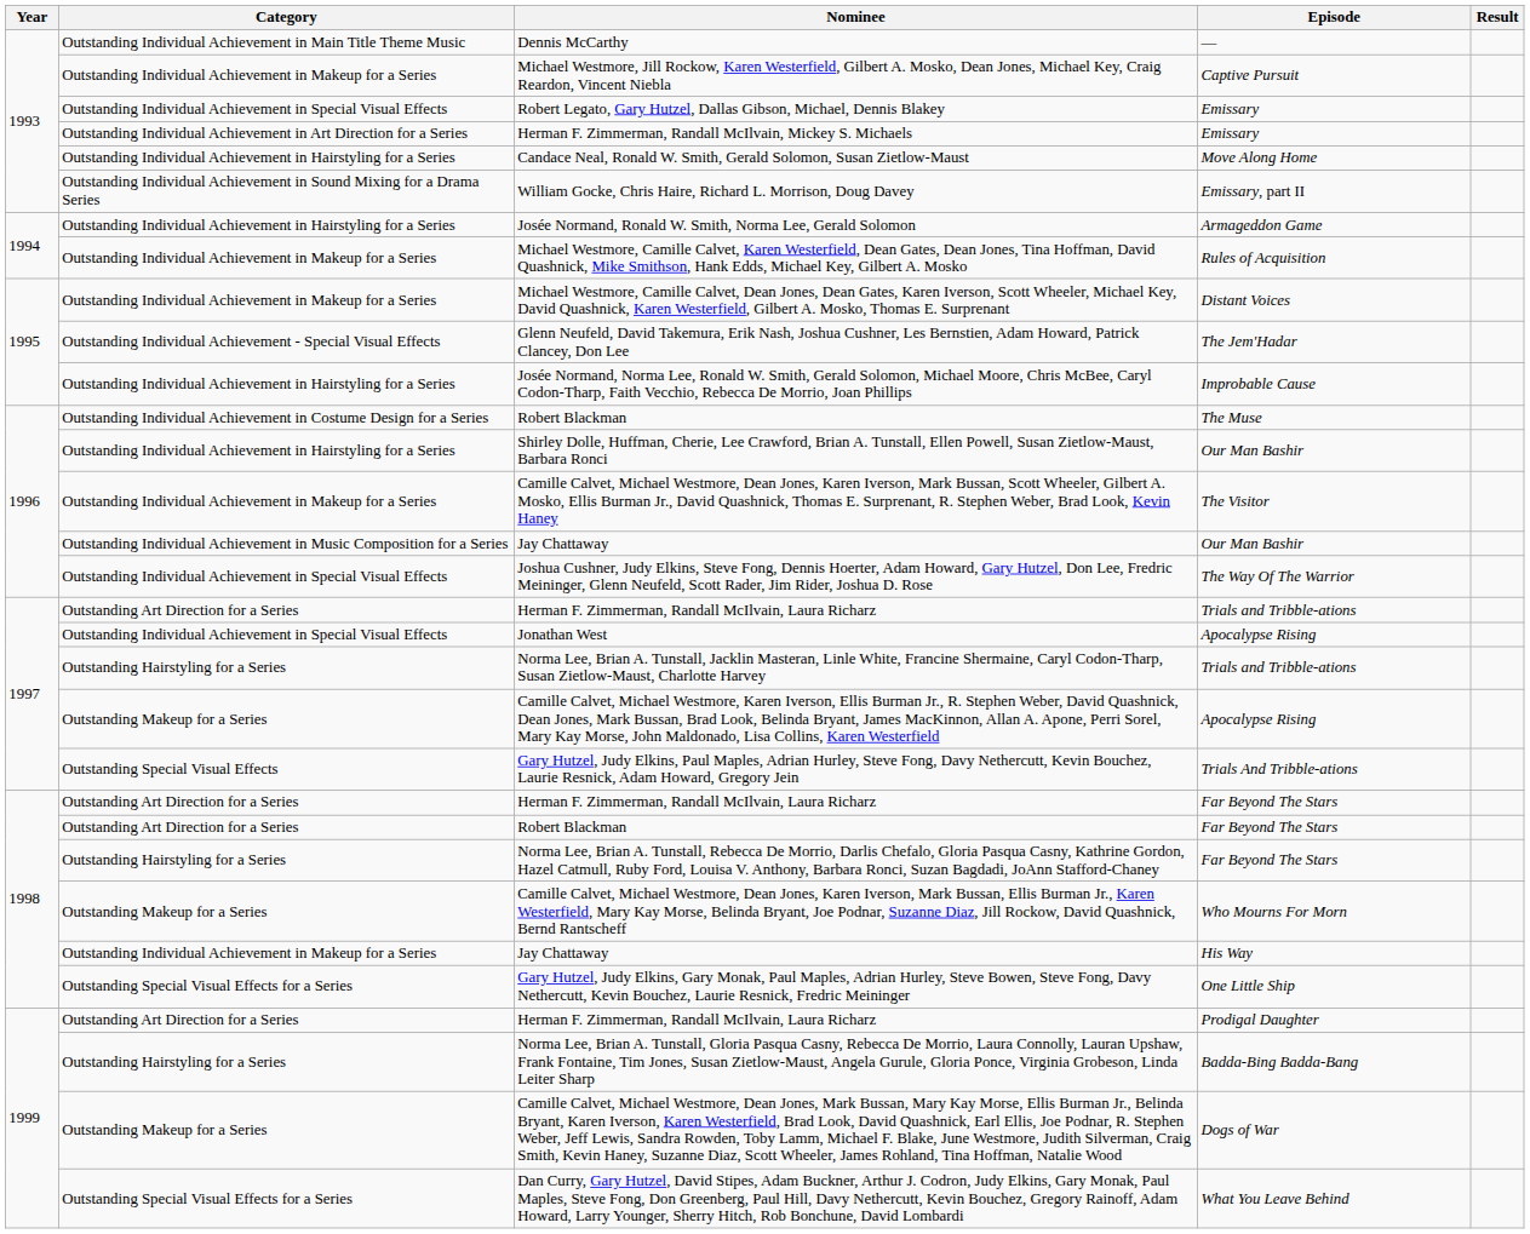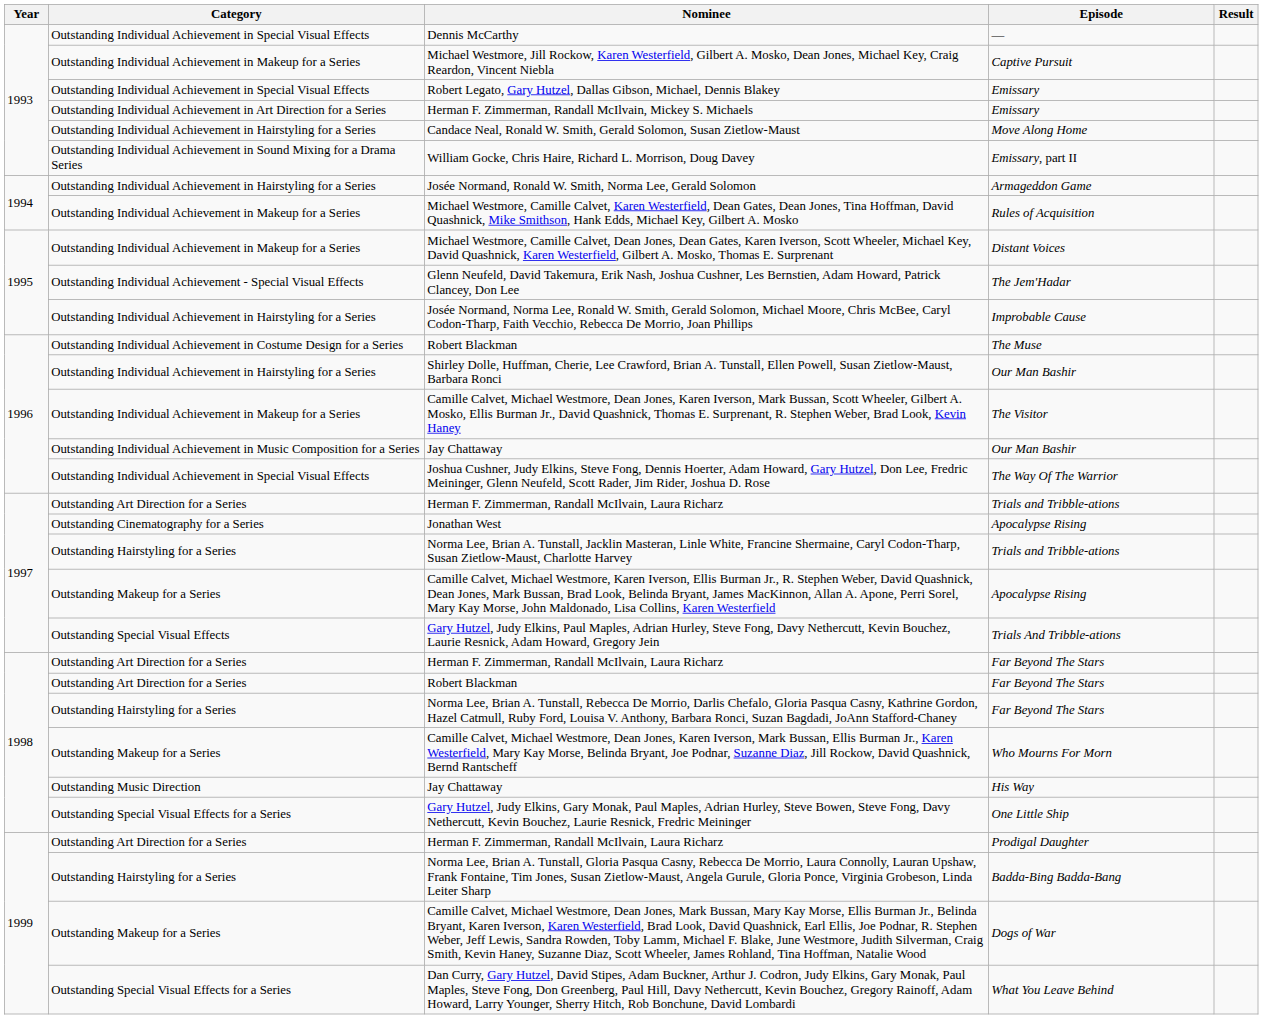Dennis McCarthy | Category: Outstanding Individual Achievement in Main Title Theme Music -> Outstanding Individual Achievement in Special Visual Effects
Jonathan West | Category: Outstanding Individual Achievement in Special Visual Effects -> Outstanding Cinematography for a Series
Jay Chattaway / His Way | Category: Outstanding Individual Achievement in Makeup for a Series -> Outstanding Music Direction
